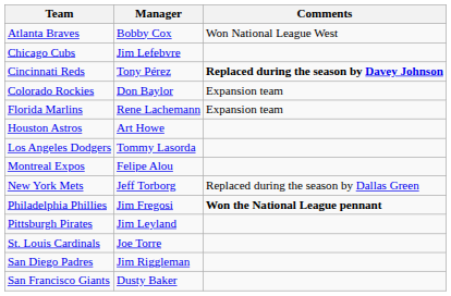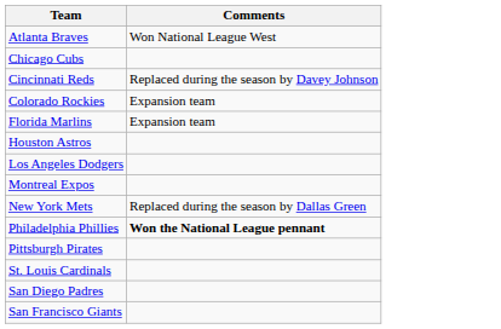- column: Manager | Bobby Cox | Jim Lefebvre | Tony Pérez | Don Baylor | Rene Lachemann | Art Howe | Tommy Lasorda | Felipe Alou | Jeff Torborg | Jim Fregosi | Jim Leyland | Joe Torre | Jim Riggleman | Dusty Baker
Cincinnati Reds | Comments: bold -> normal
